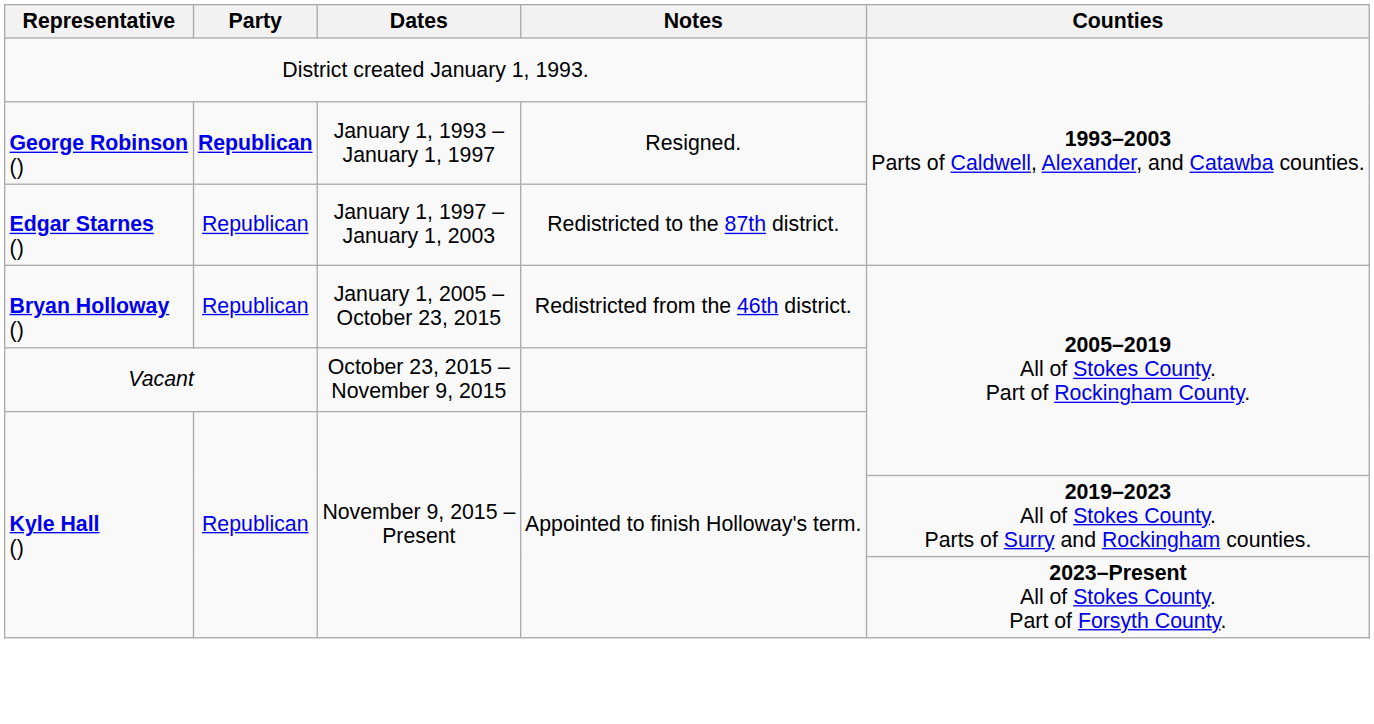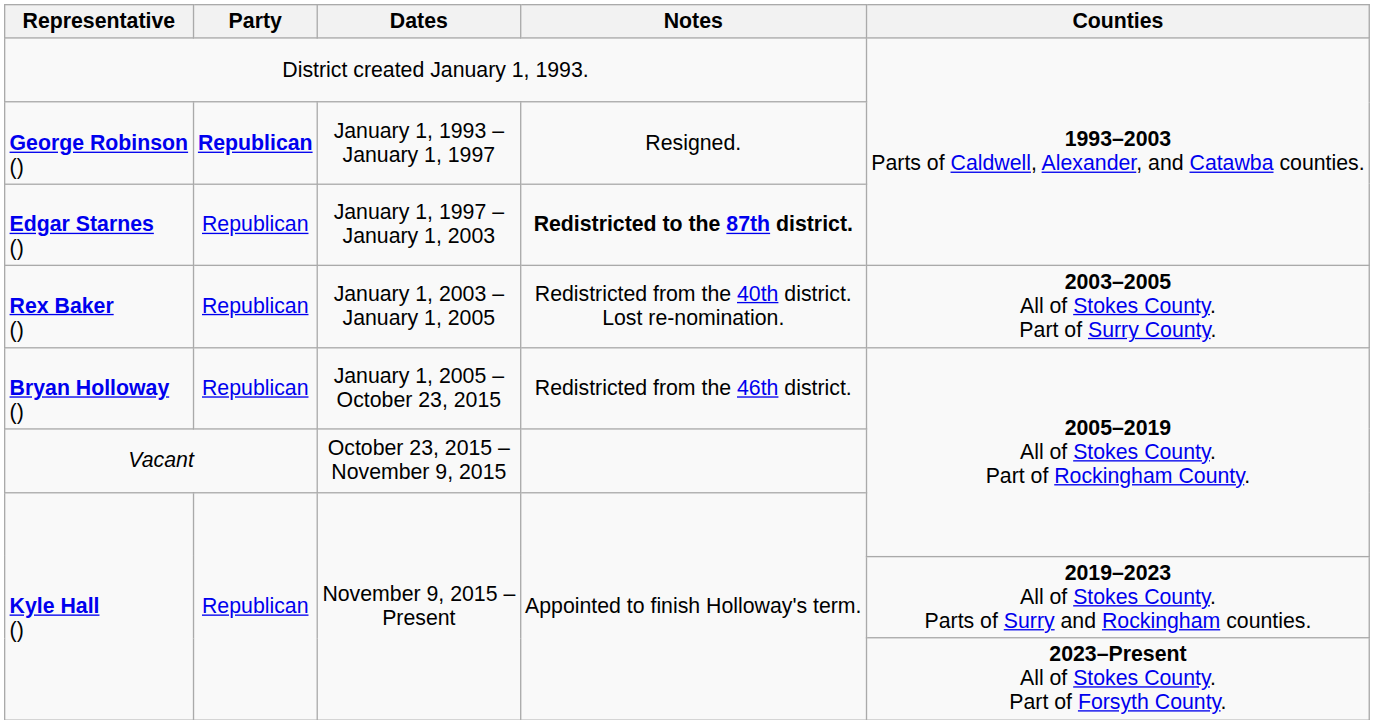Edgar Starnes () | Notes: normal -> bold
+ row: Rex Baker () | Republican | January 1, 2003 – January 1, 2005 | Redistricted from the 40th district. Lost re-nomination. | 2003–2005 All of Stokes County. Part of Surry County.
